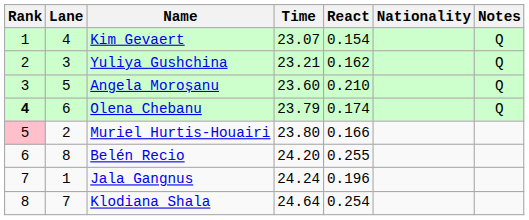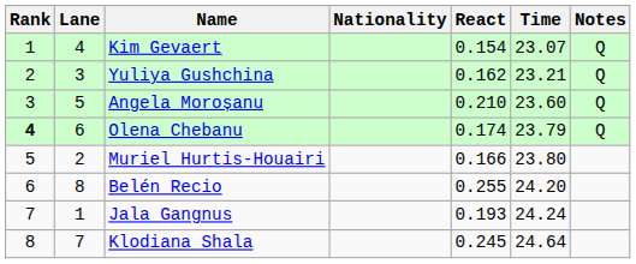columns swapped: Nationality <-> Time
Muriel Hurtis-Houairi | Rank: pink background -> no background
Jala Gangnus | React: 0.196 -> 0.193
Klodiana Shala | React: 0.254 -> 0.245
